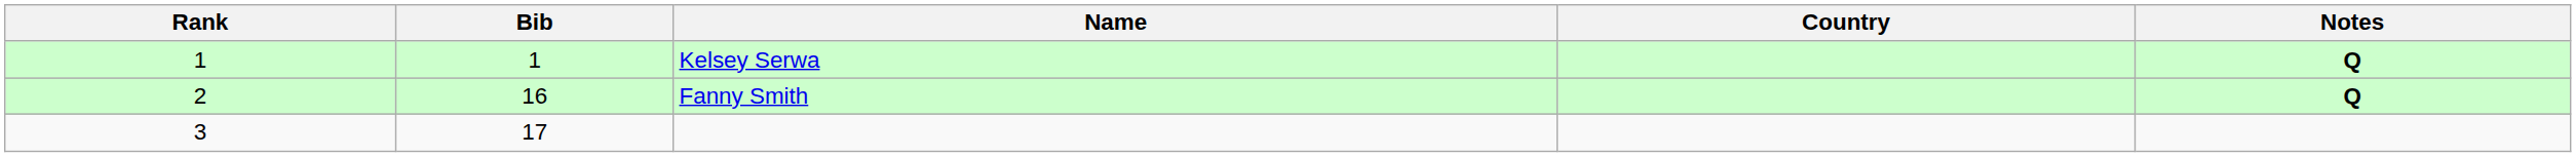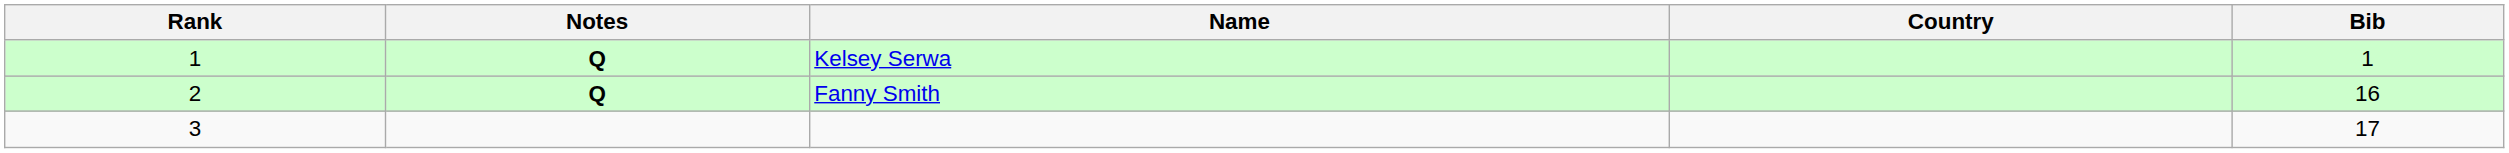columns swapped: Bib <-> Notes
